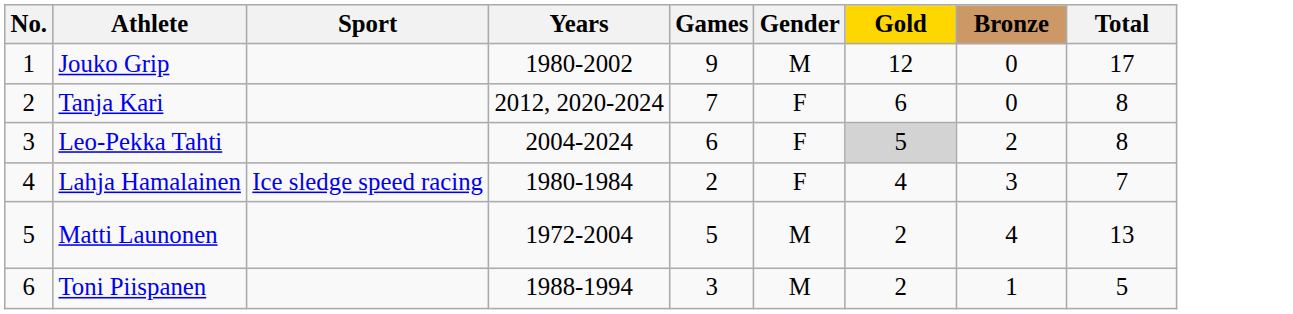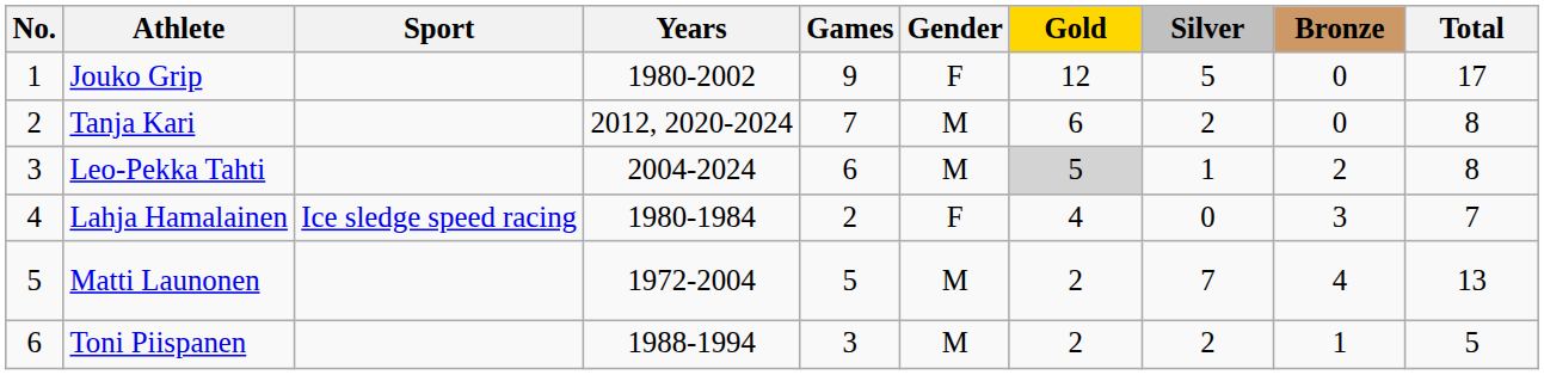+ column: Silver | 5 | 2 | 1 | 0 | 7 | 2
Jouko Grip | Gender: M -> F
Tanja Kari | Gender: F -> M
Leo-Pekka Tahti | Gender: F -> M
